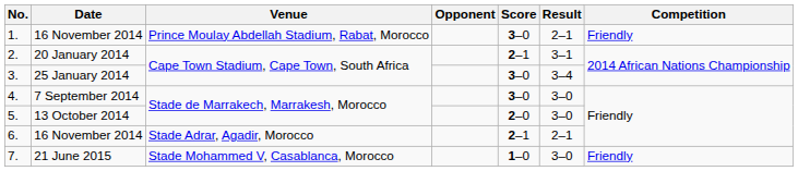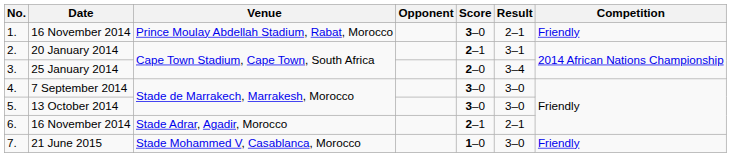3. | Score: 3–0 -> 2–0
5. | Score: 2–0 -> 3–0
